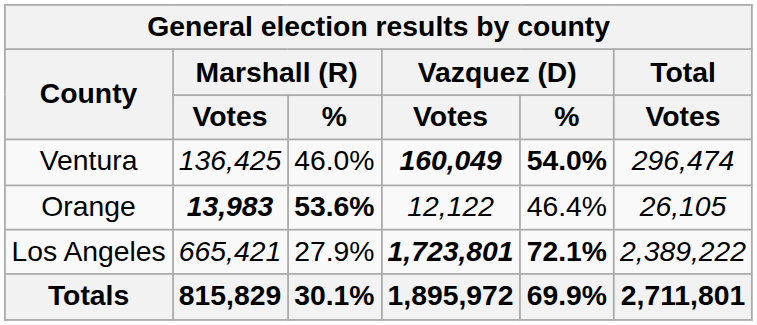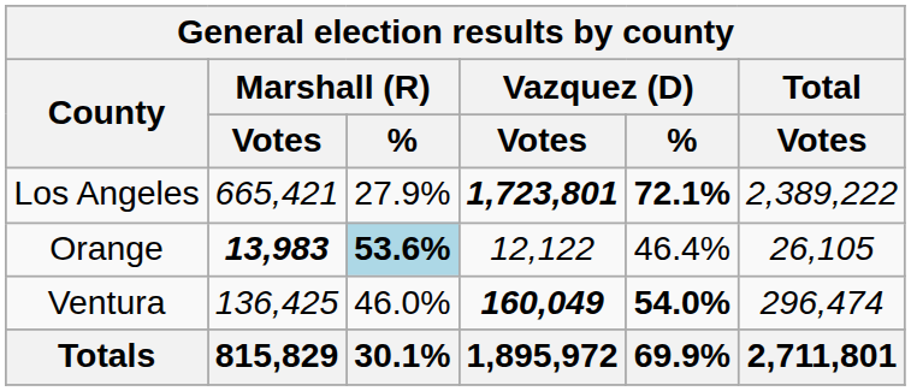rows swapped: Los Angeles <-> Ventura
Orange | Marshall (R) / %: no background -> lightblue background
